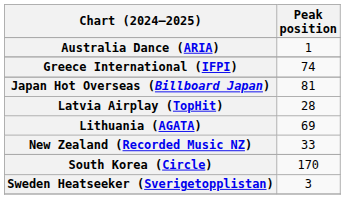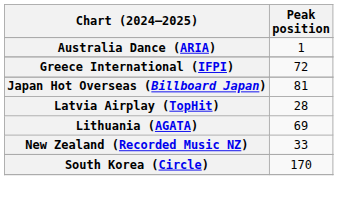Greece International (IFPI) | Peak position: 74 -> 72
- row: Sweden Heatseeker (Sverigetopplistan) | 3
